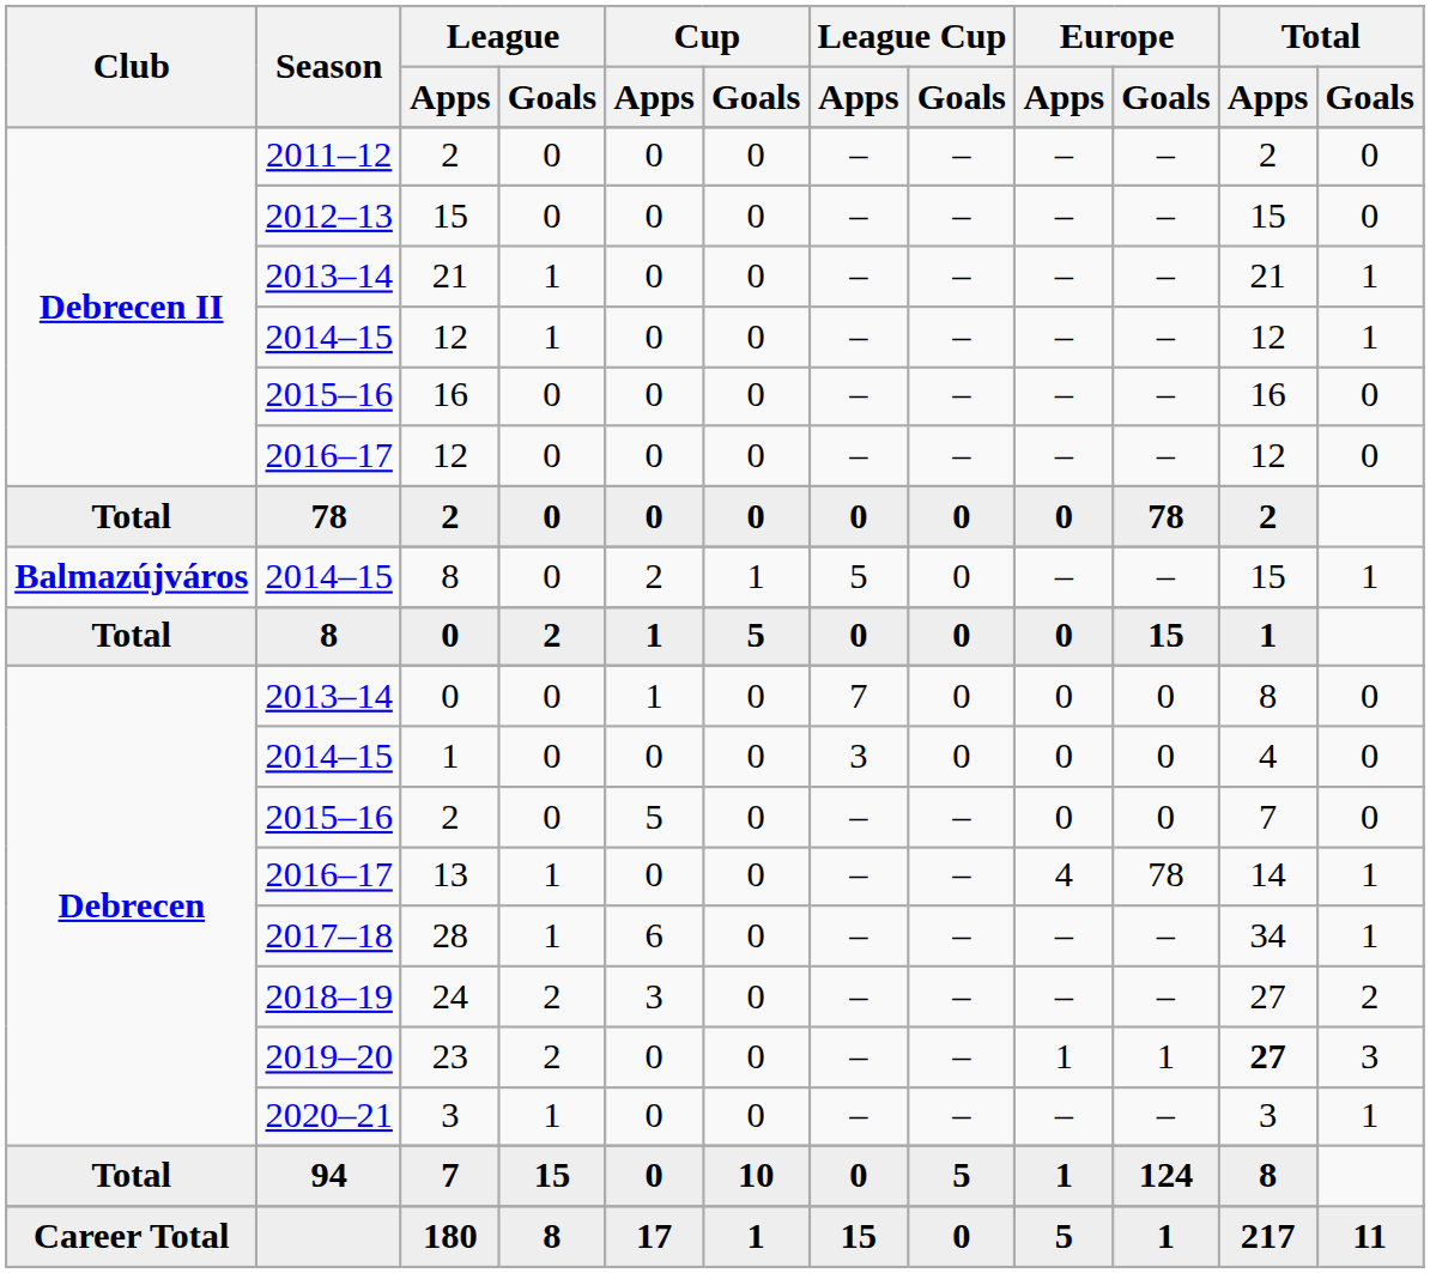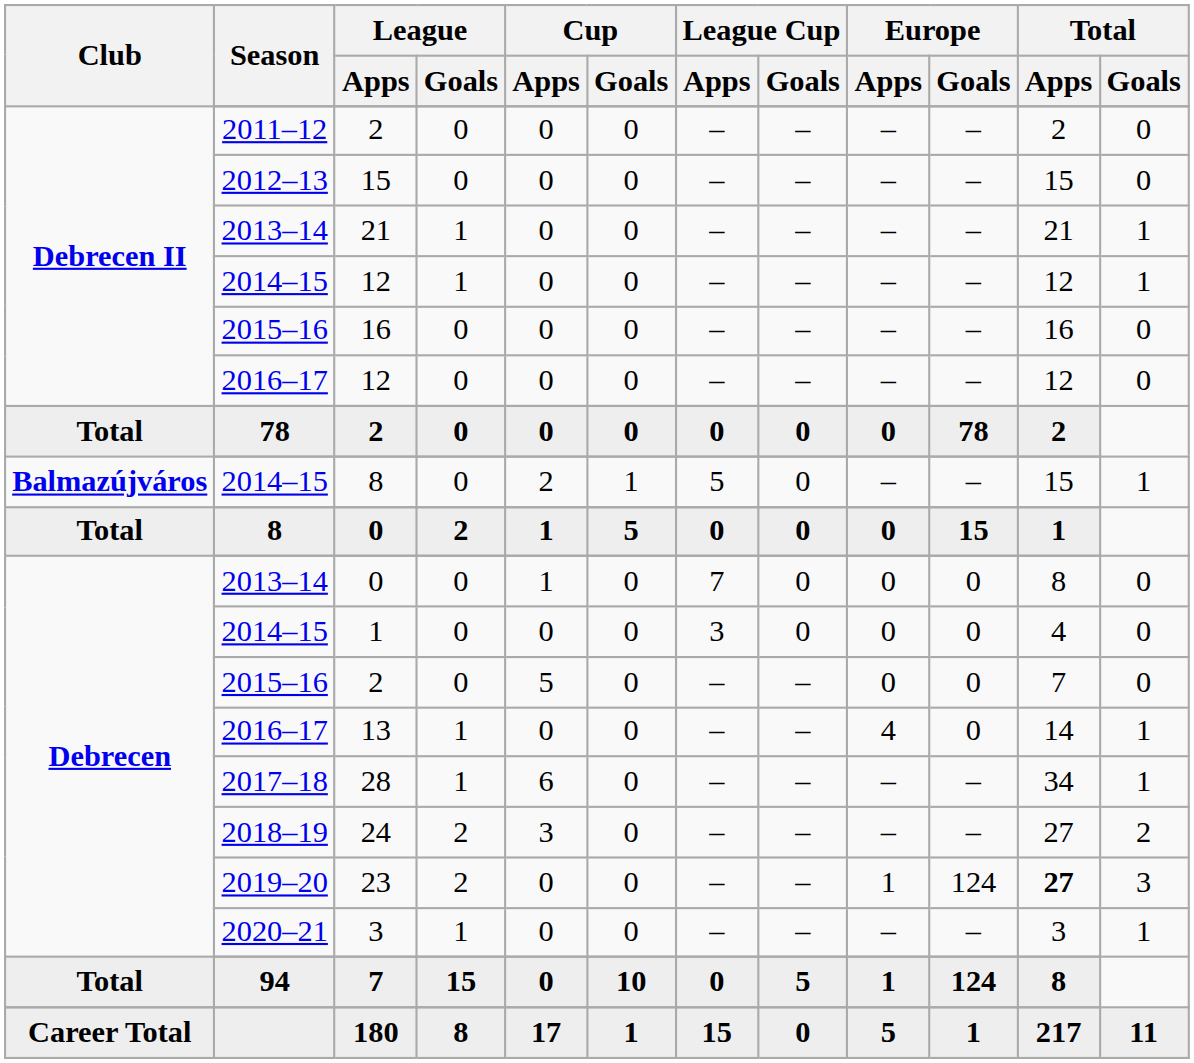13 | Europe / Goals: 78 -> 0
23 | Europe / Goals: 1 -> 124
